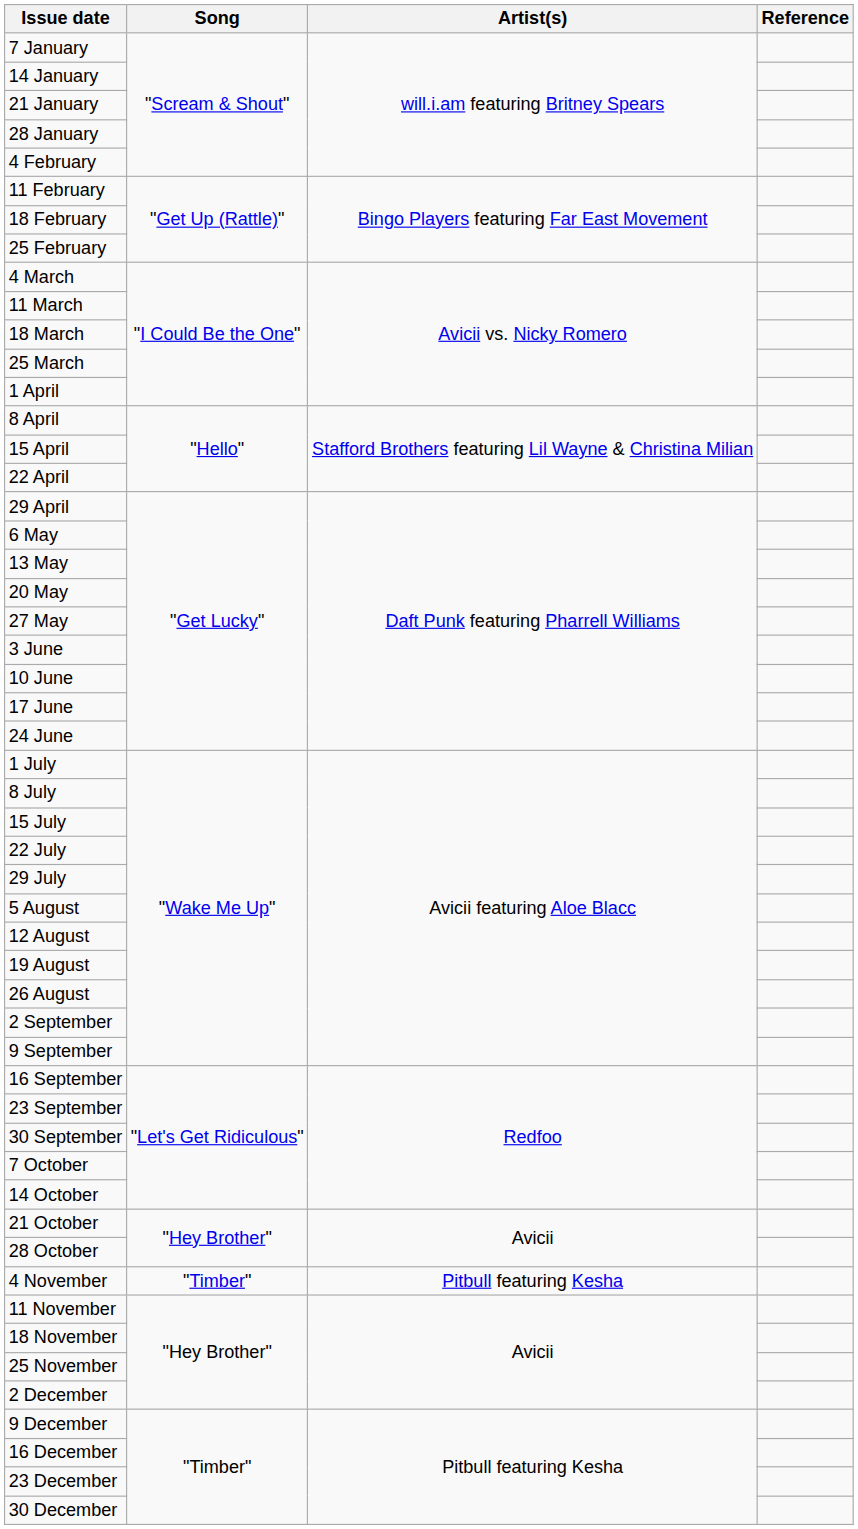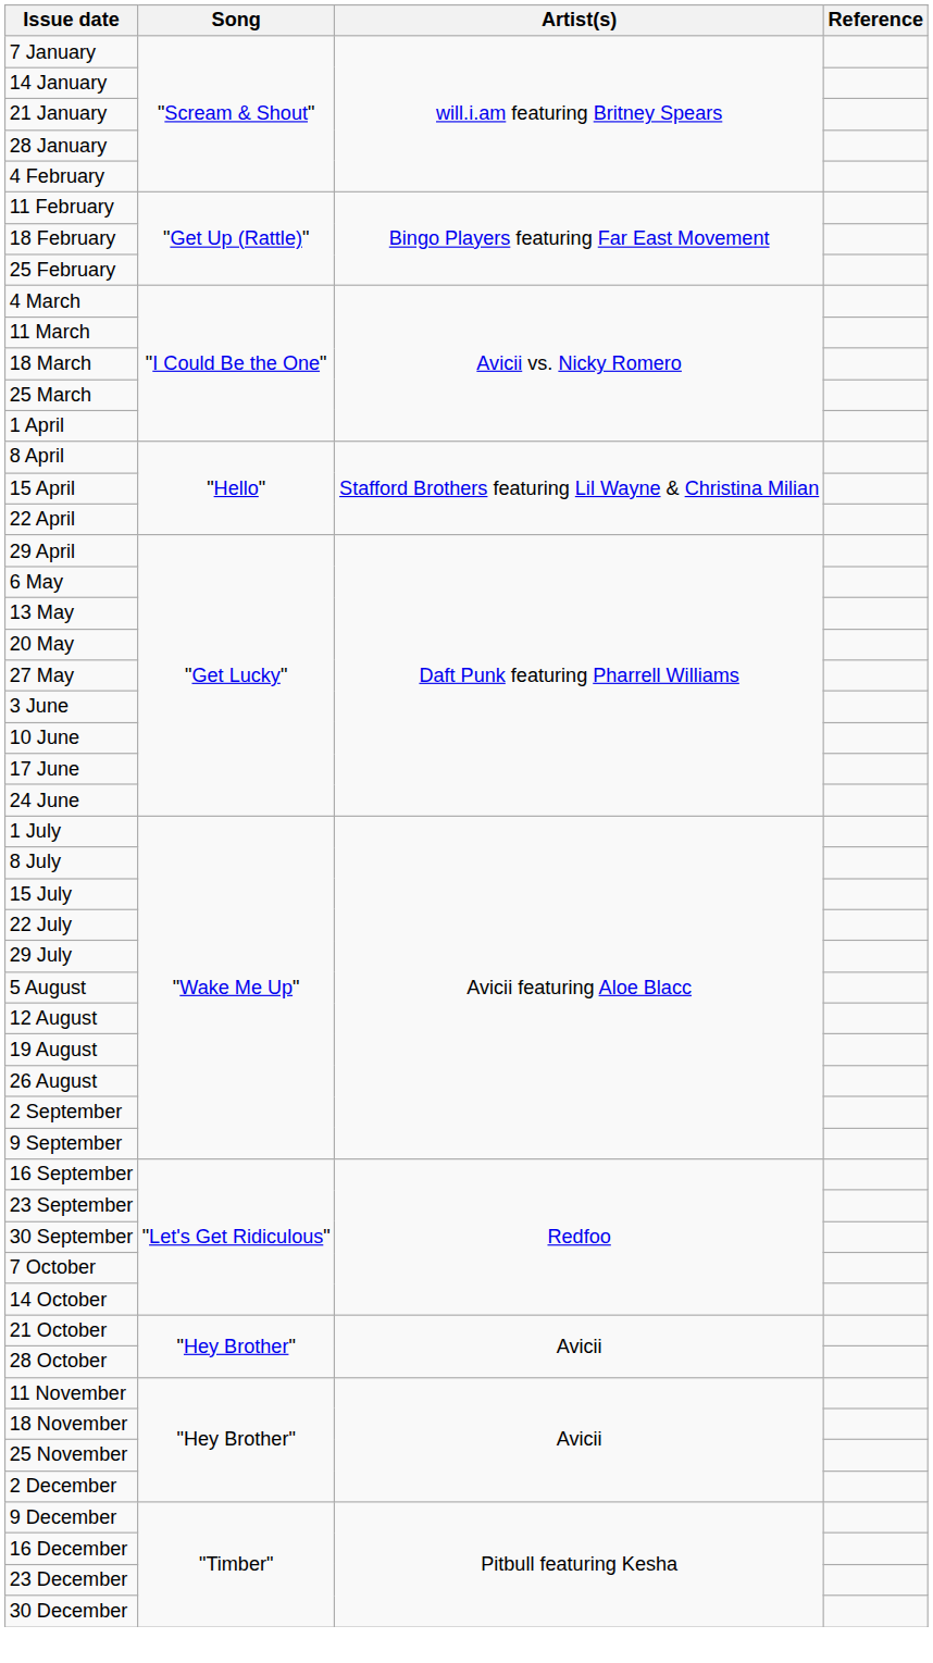- row: 4 November | "Timber" | Pitbull featuring Kesha
